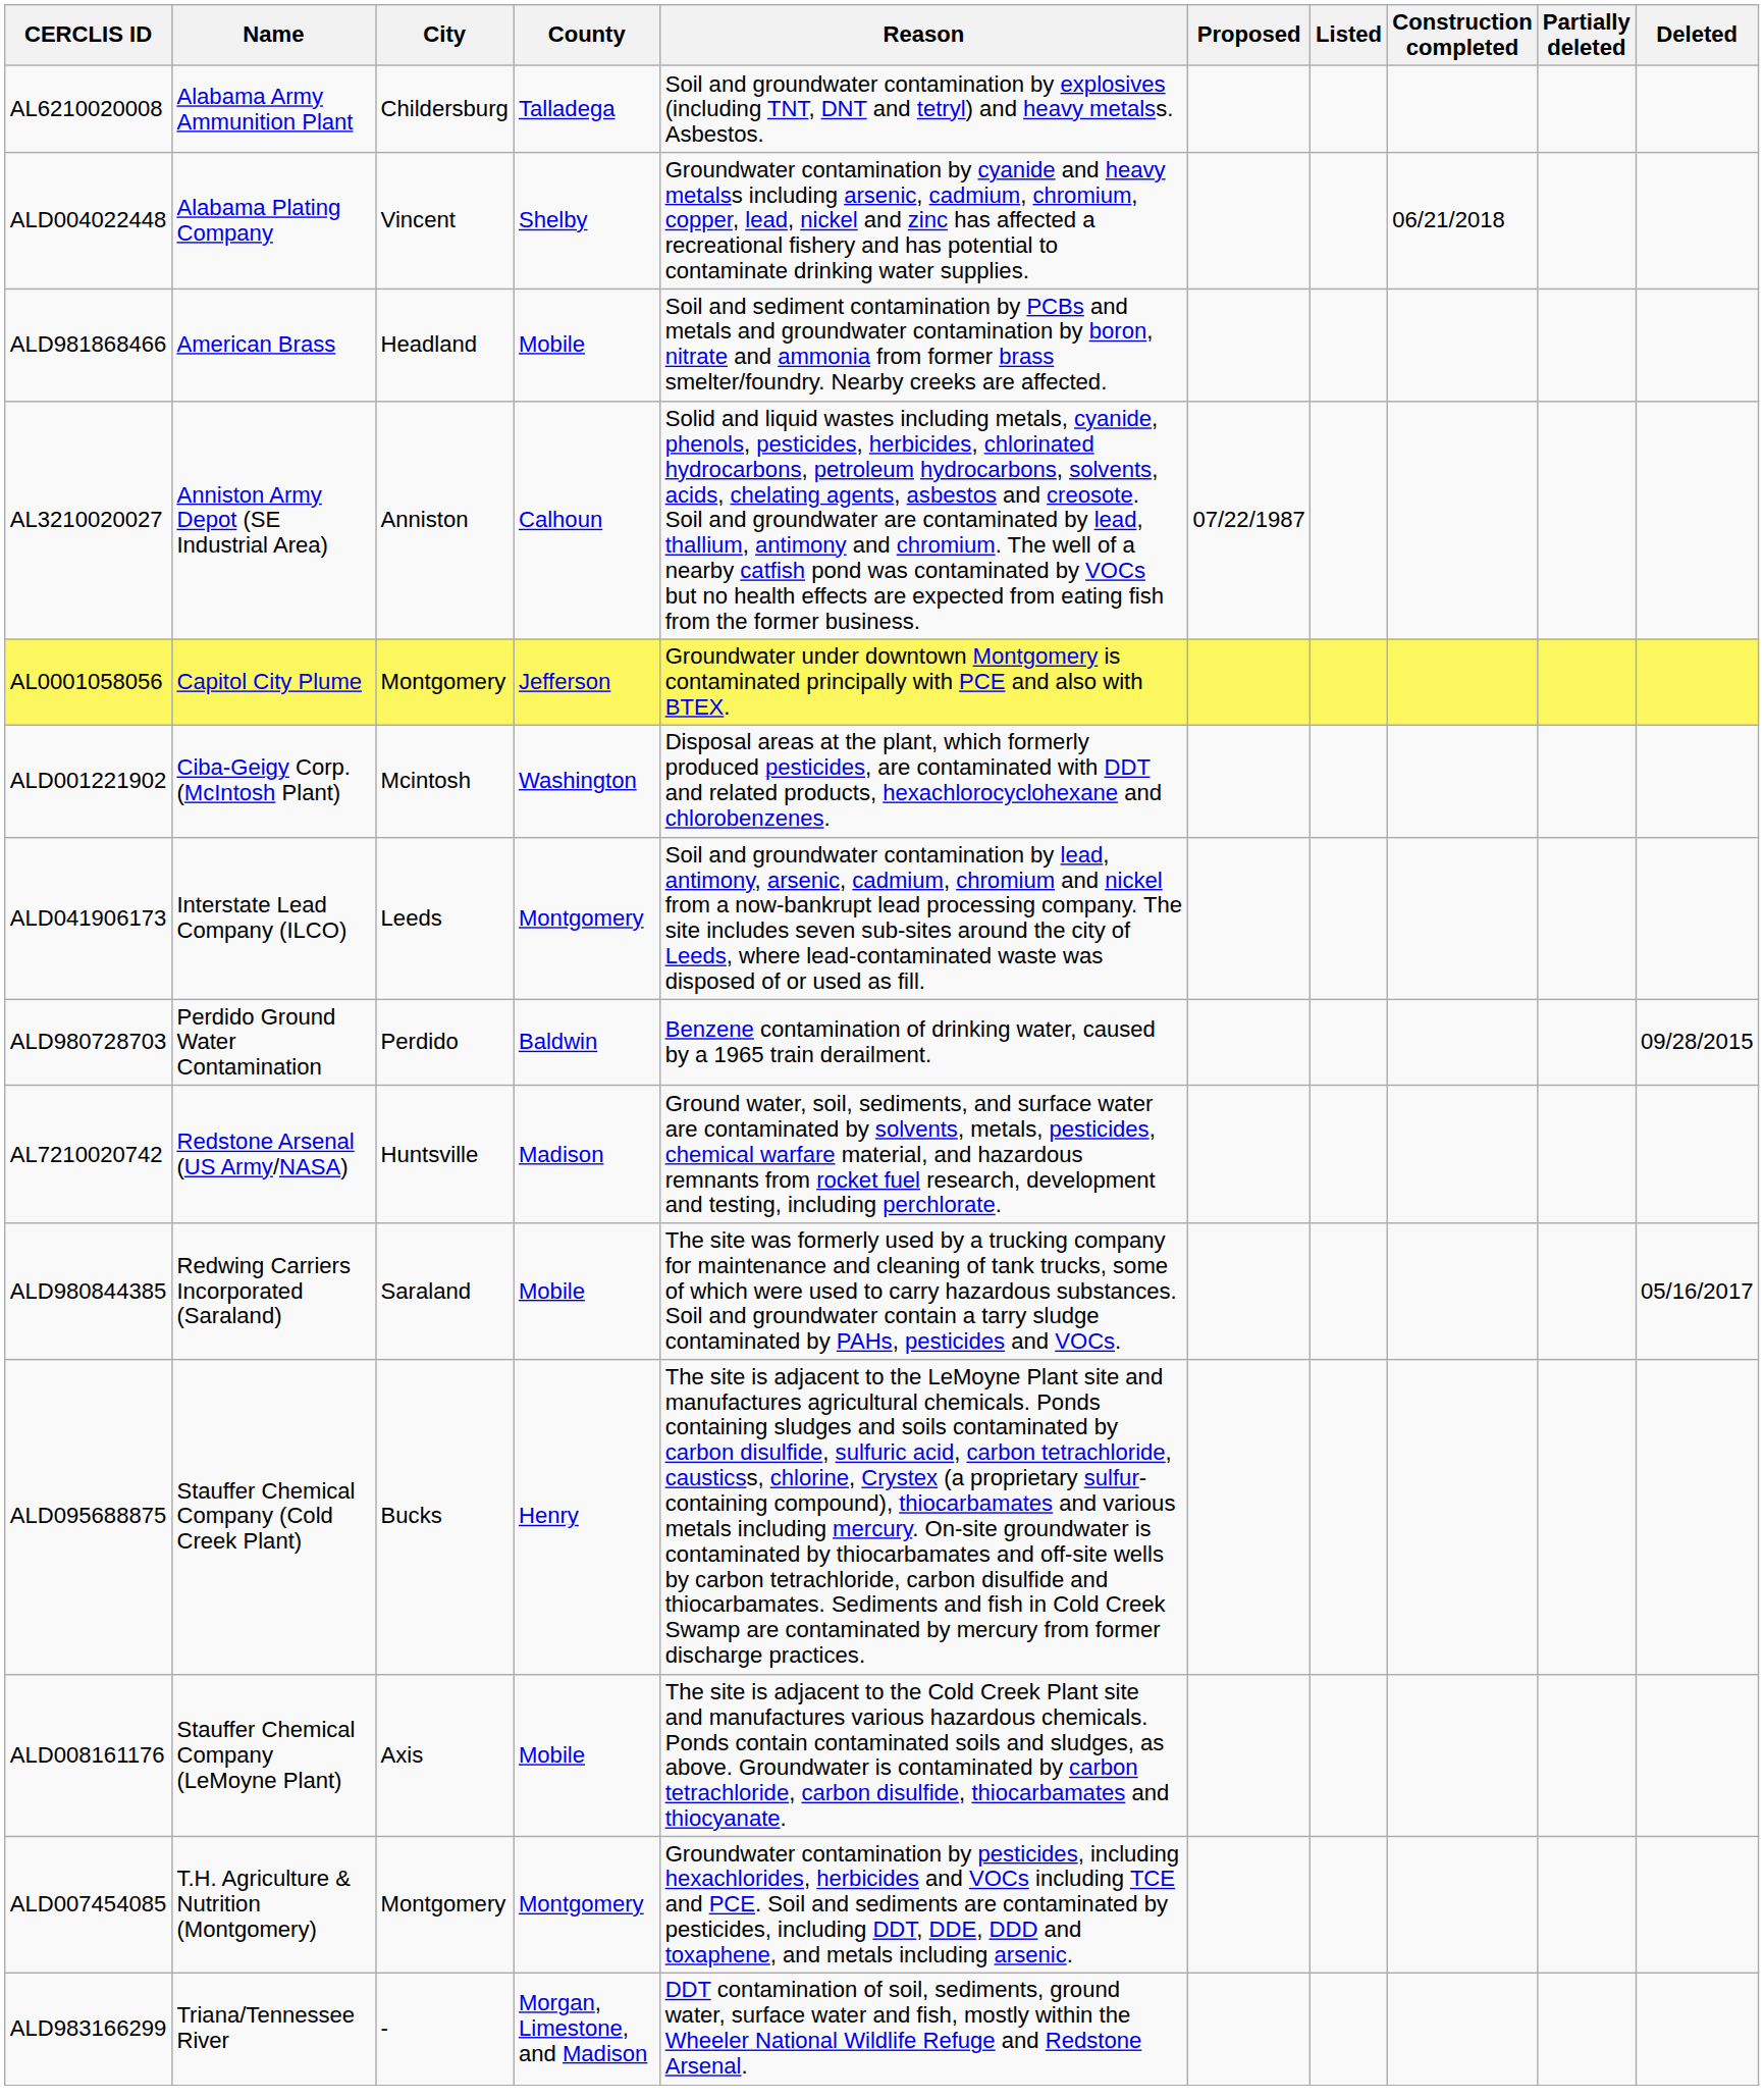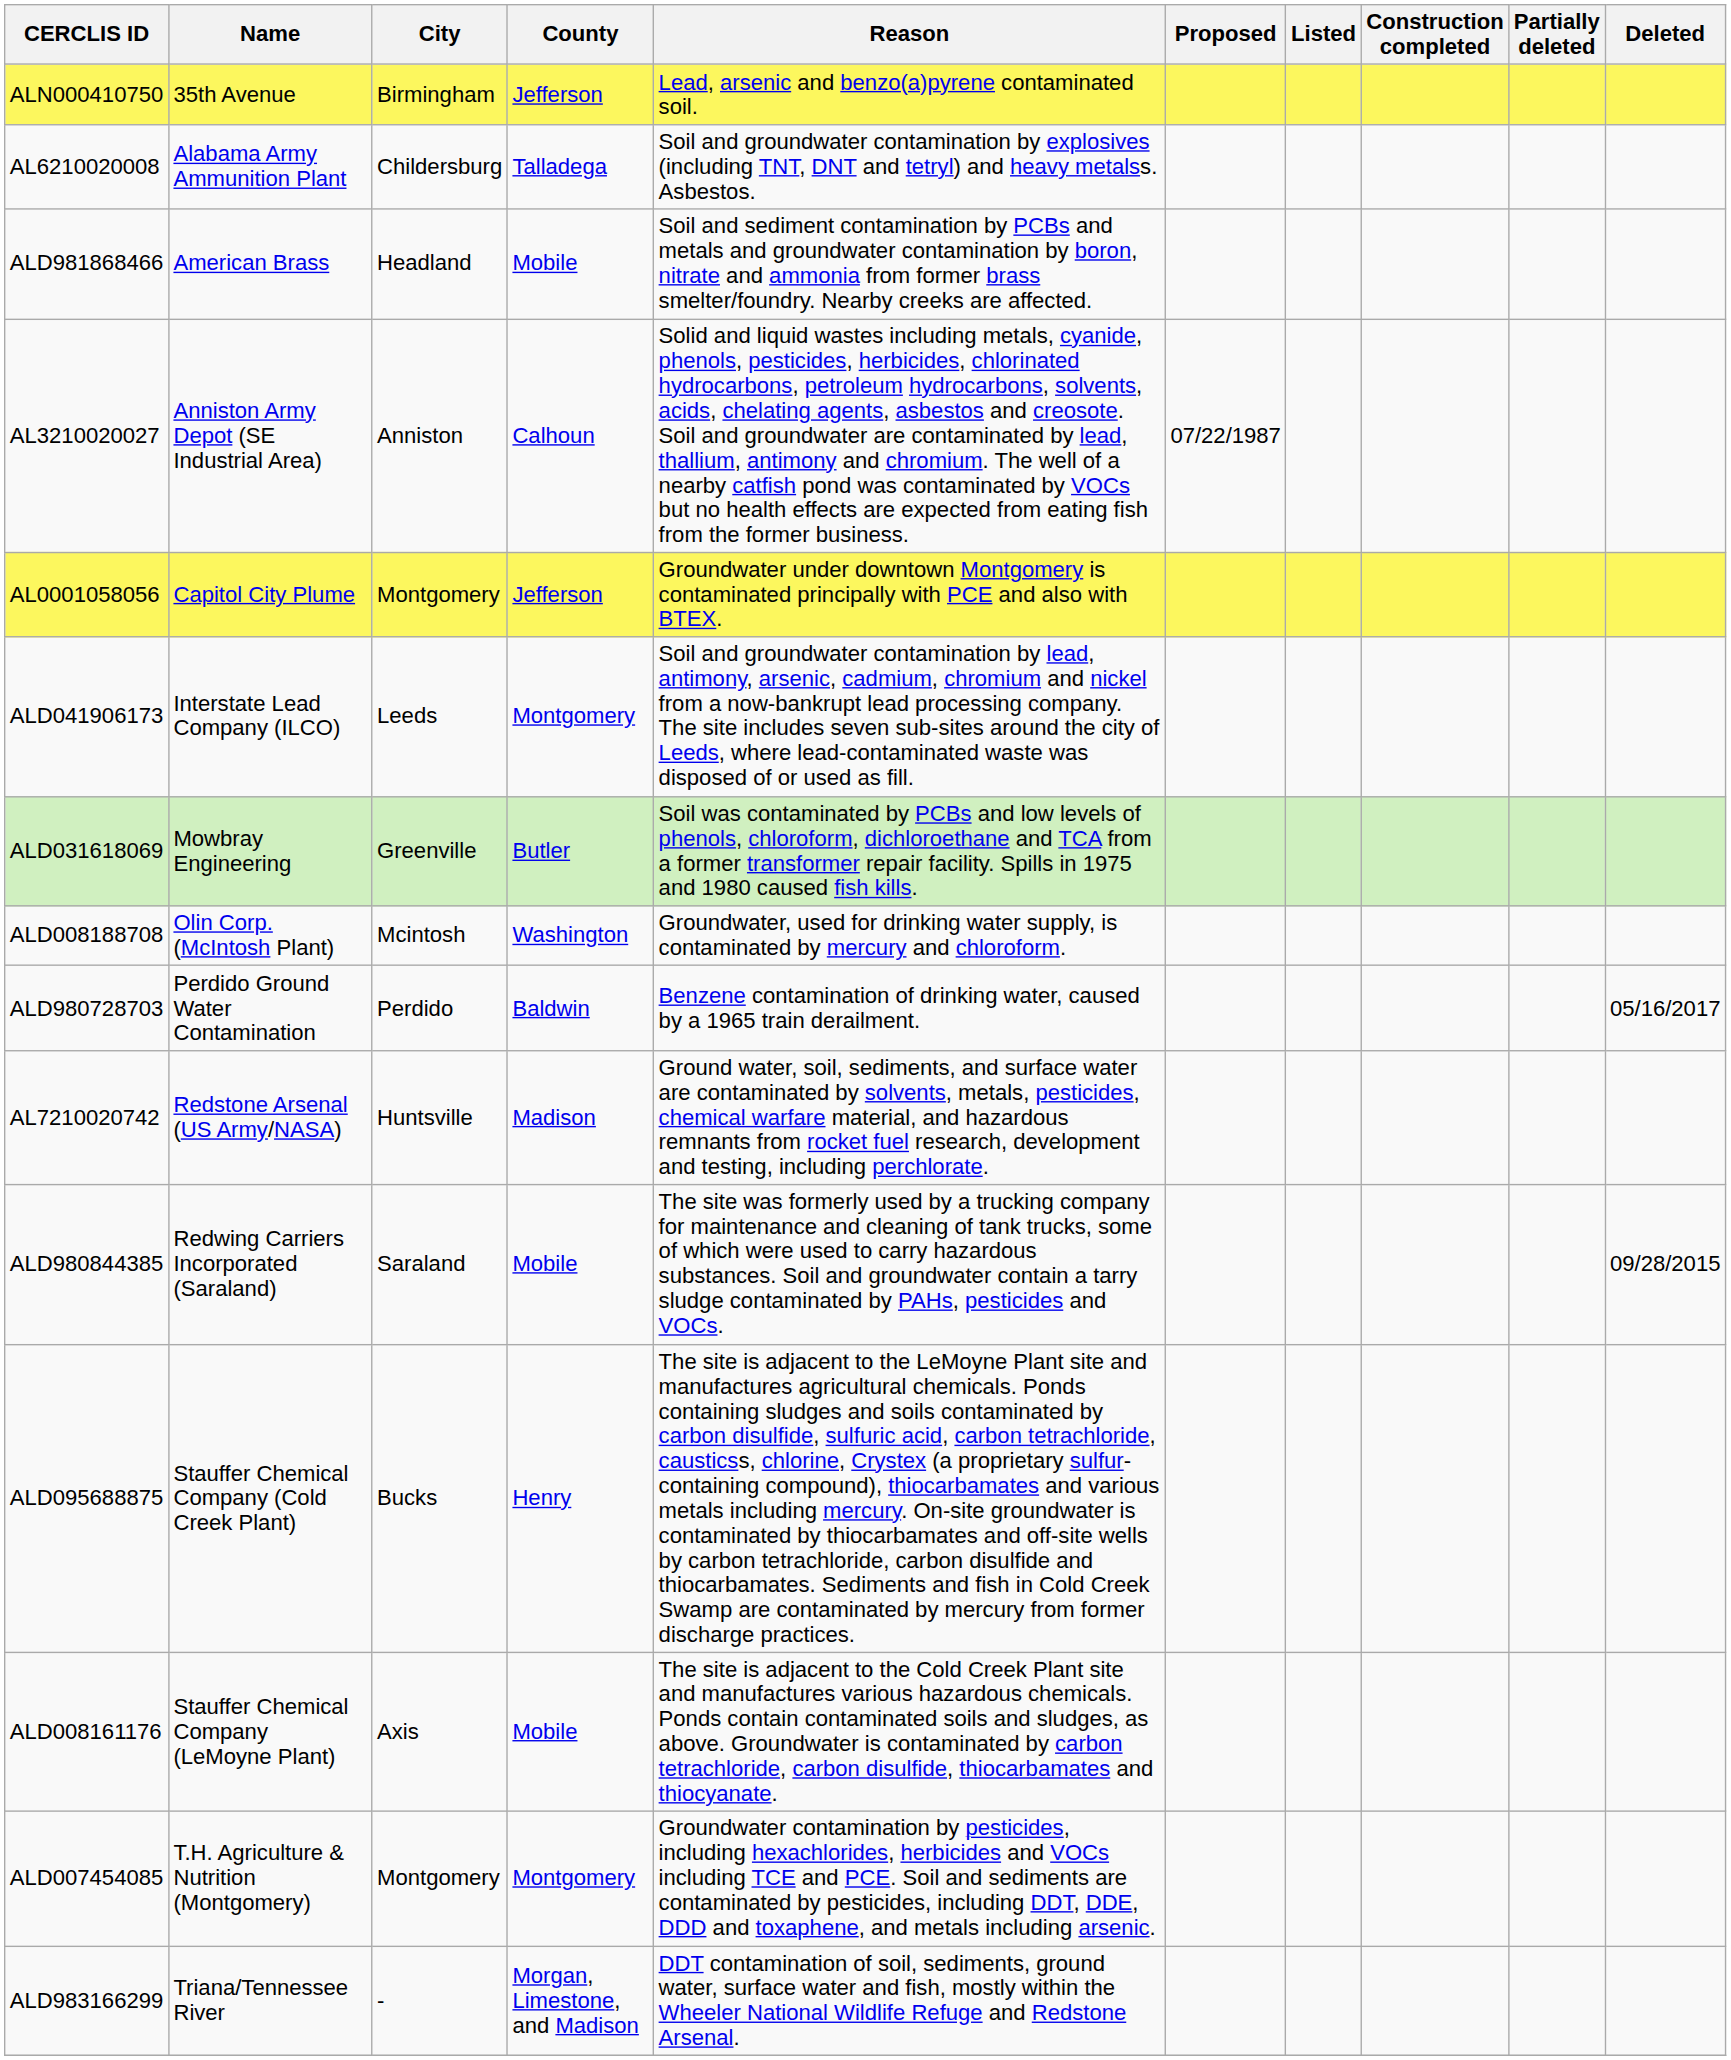+ row: ALN000410750 | 35th Avenue | Birmingham | Jefferson | Lead, arsenic and benzo(a)pyrene contaminated soil.
- row: ALD004022448 | Alabama Plating Company | Vincent | Shelby | Groundwater contamination by cyanide and heavy metalss including arsenic, cadmium, chromium, copper, lead, nickel and zinc has affected a recreational fishery and has potential to contaminate drinking water supplies. | 06/21/2018
- row: ALD001221902 | Ciba-Geigy Corp. (McIntosh Plant) | Mcintosh | Washington | Disposal areas at the plant, which formerly produced pesticides, are contaminated with DDT and related products, hexachlorocyclohexane and chlorobenzenes.
+ row: ALD031618069 | Mowbray Engineering | Greenville | Butler | Soil was contaminated by PCBs and low levels of phenols, chloroform, dichloroethane and TCA from a former transformer repair facility. Spills in 1975 and 1980 caused fish kills.
+ row: ALD008188708 | Olin Corp. (McIntosh Plant) | Mcintosh | Washington | Groundwater, used for drinking water supply, is contaminated by mercury and chloroform.
ALD980728703 | Deleted: 09/28/2015 -> 05/16/2017
ALD980844385 | Deleted: 05/16/2017 -> 09/28/2015
